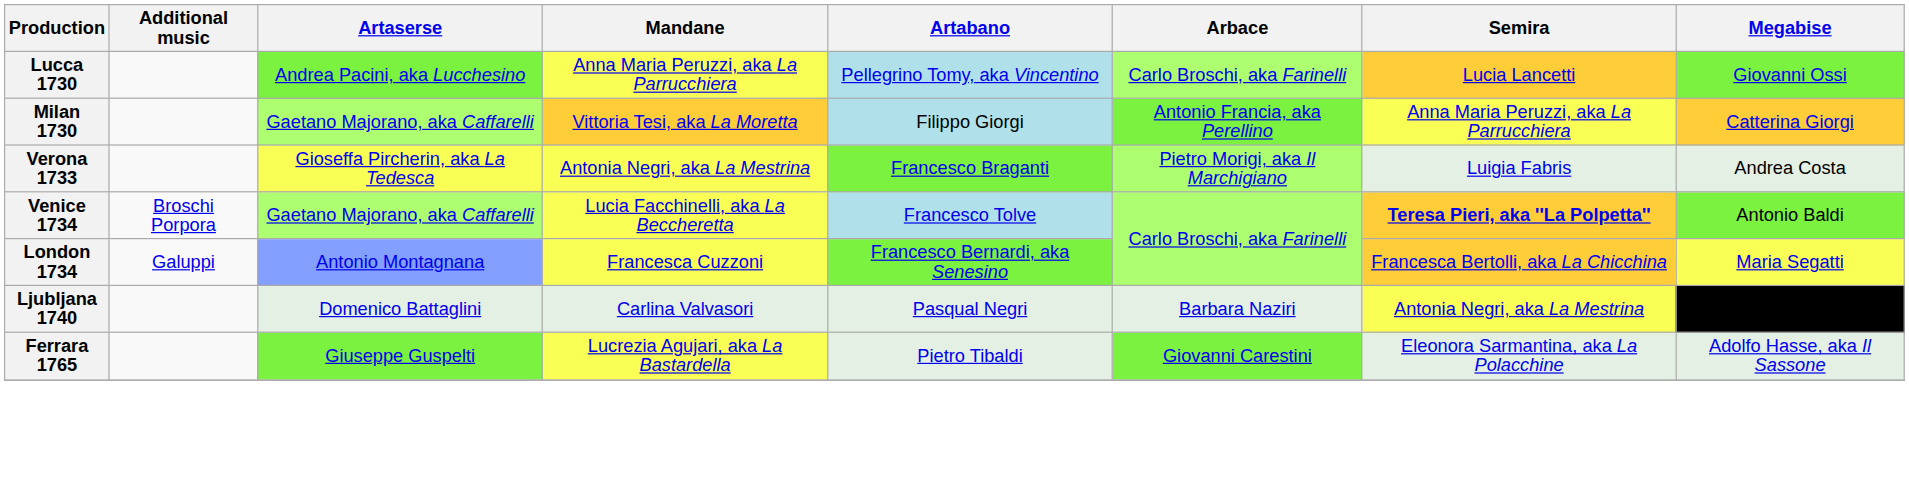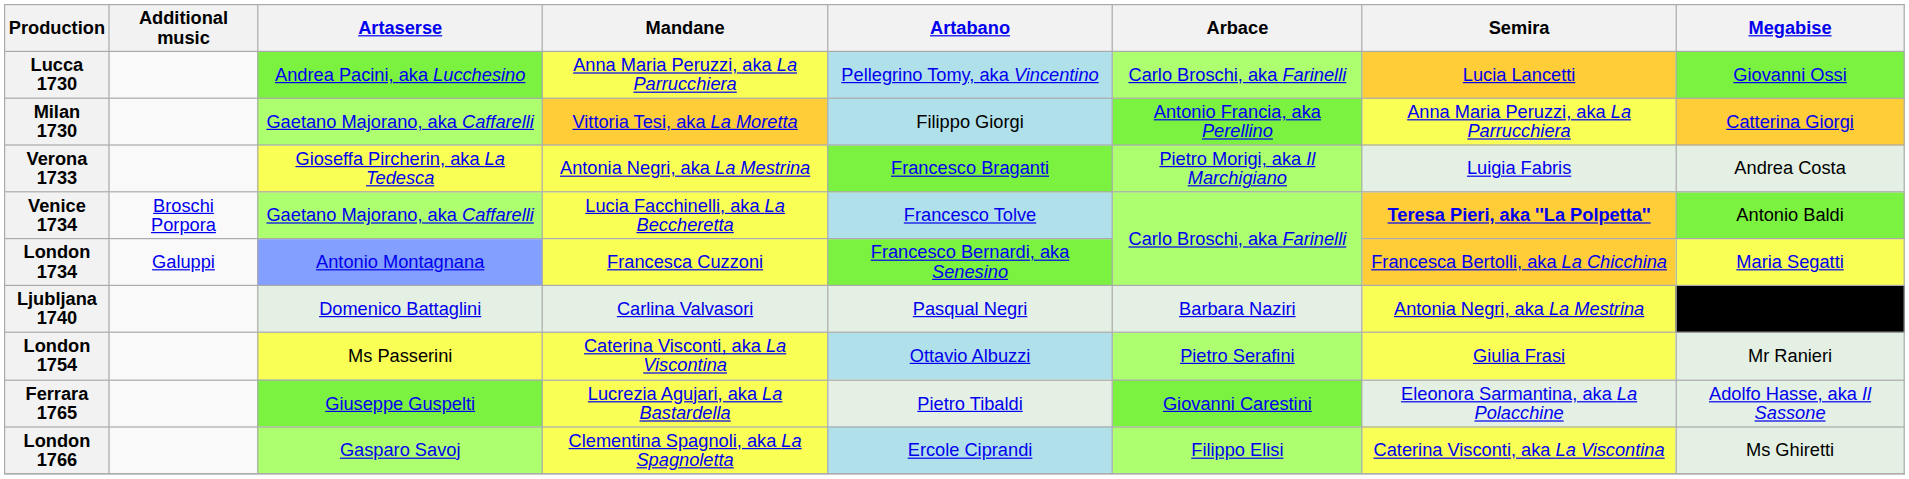+ row: London 1754 | Ms Passerini | Caterina Visconti, aka La Viscontina | Ottavio Albuzzi | Pietro Serafini | Giulia Frasi | Mr Ranieri
+ row: London 1766 | Gasparo Savoj | Clementina Spagnoli, aka La Spagnoletta | Ercole Ciprandi | Filippo Elisi | Caterina Visconti, aka La Viscontina | Ms Ghiretti
